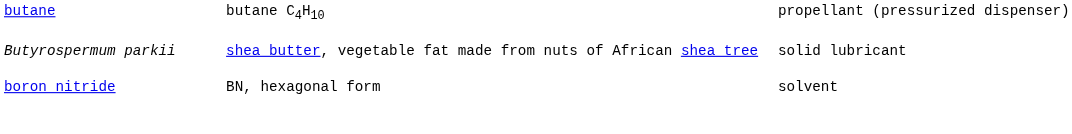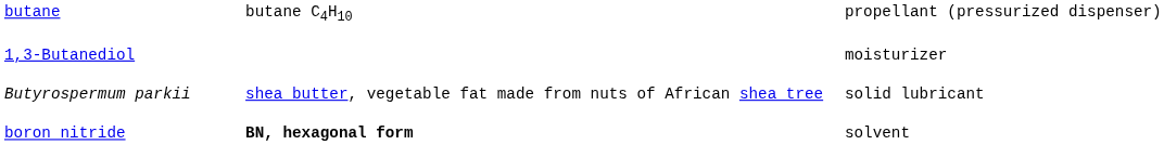+ row: 1,3-Butanediol | moisturizer
boron nitride | column 2: normal -> bold
